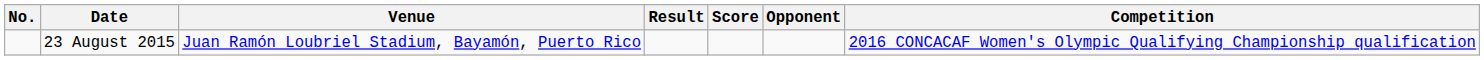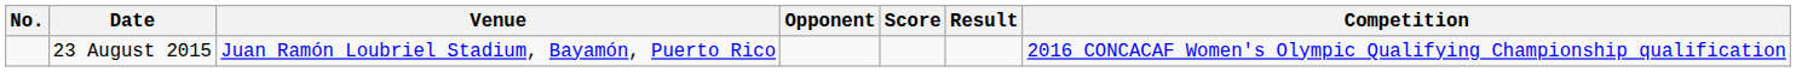columns swapped: Opponent <-> Result
